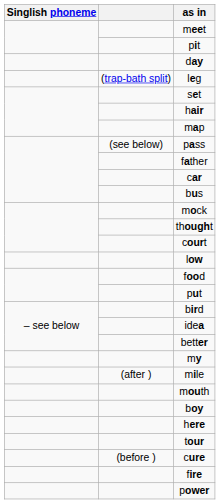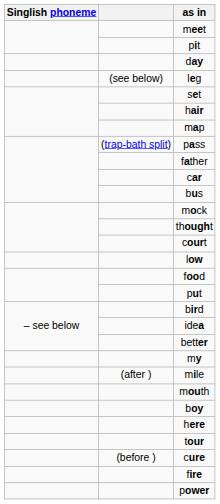leg | column 2: (trap-bath split) -> (see below)
pass | column 2: (see below) -> (trap-bath split)
